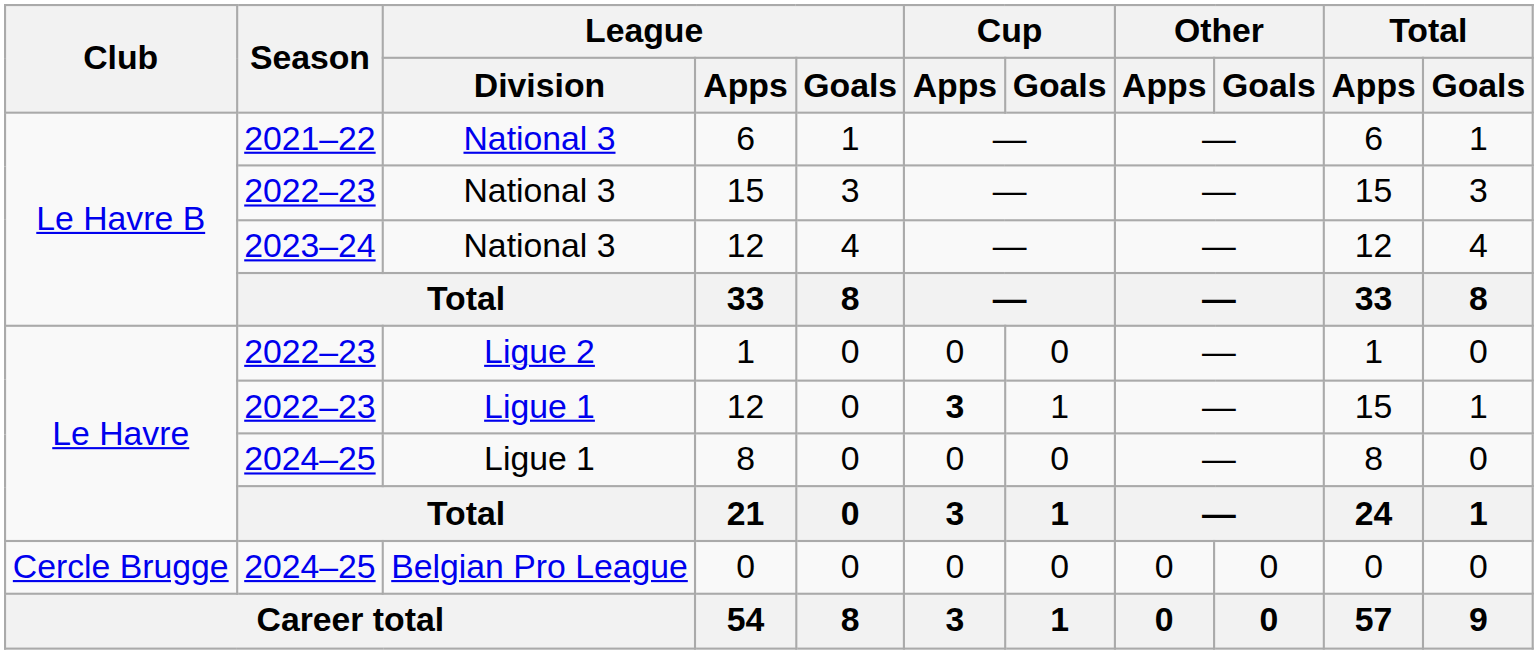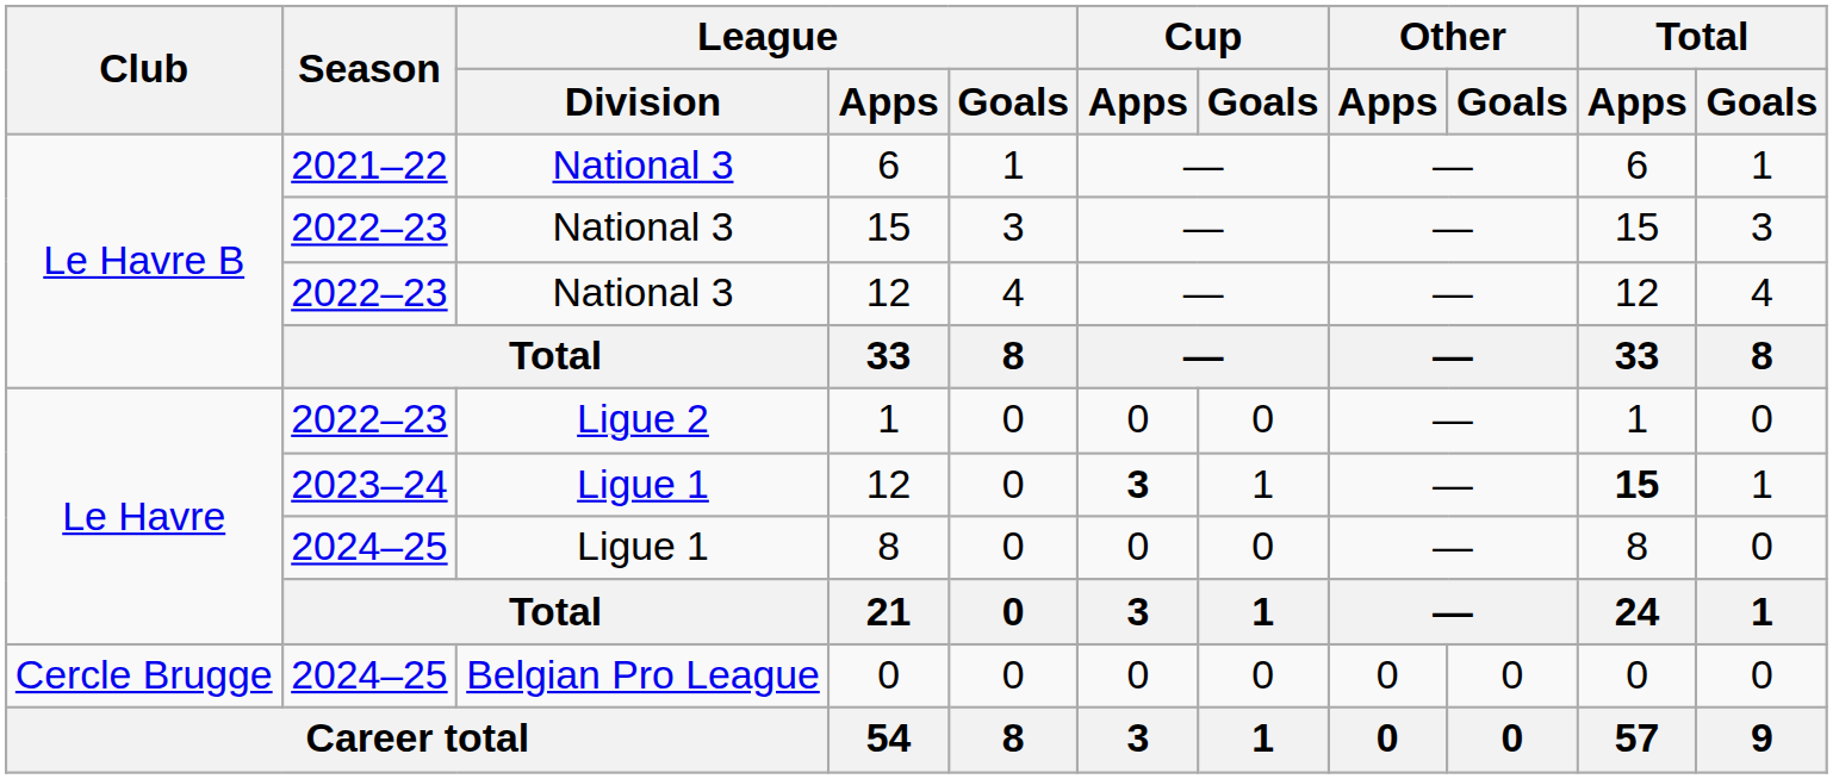National 3 / 12 | Season: 2023–24 -> 2022–23
Ligue 1 / 12 | Season: 2022–23 -> 2023–24
Ligue 1 / 12 | Total / Apps: normal -> bold
